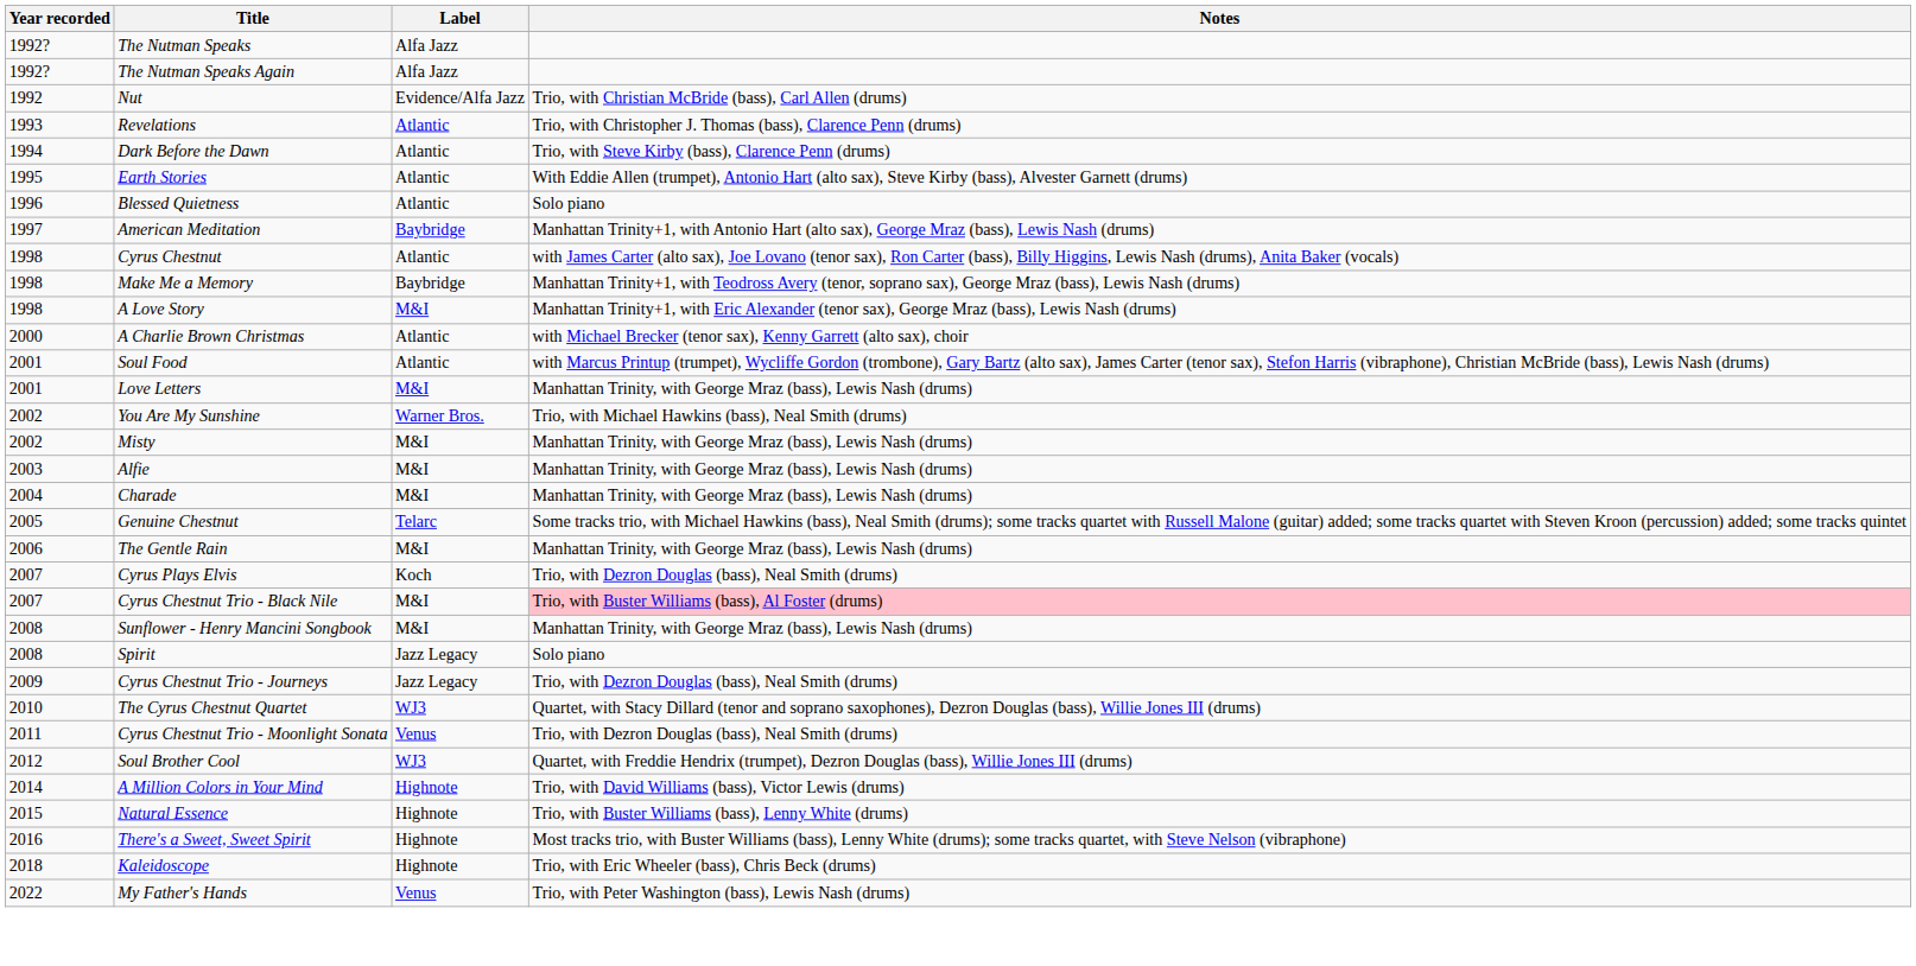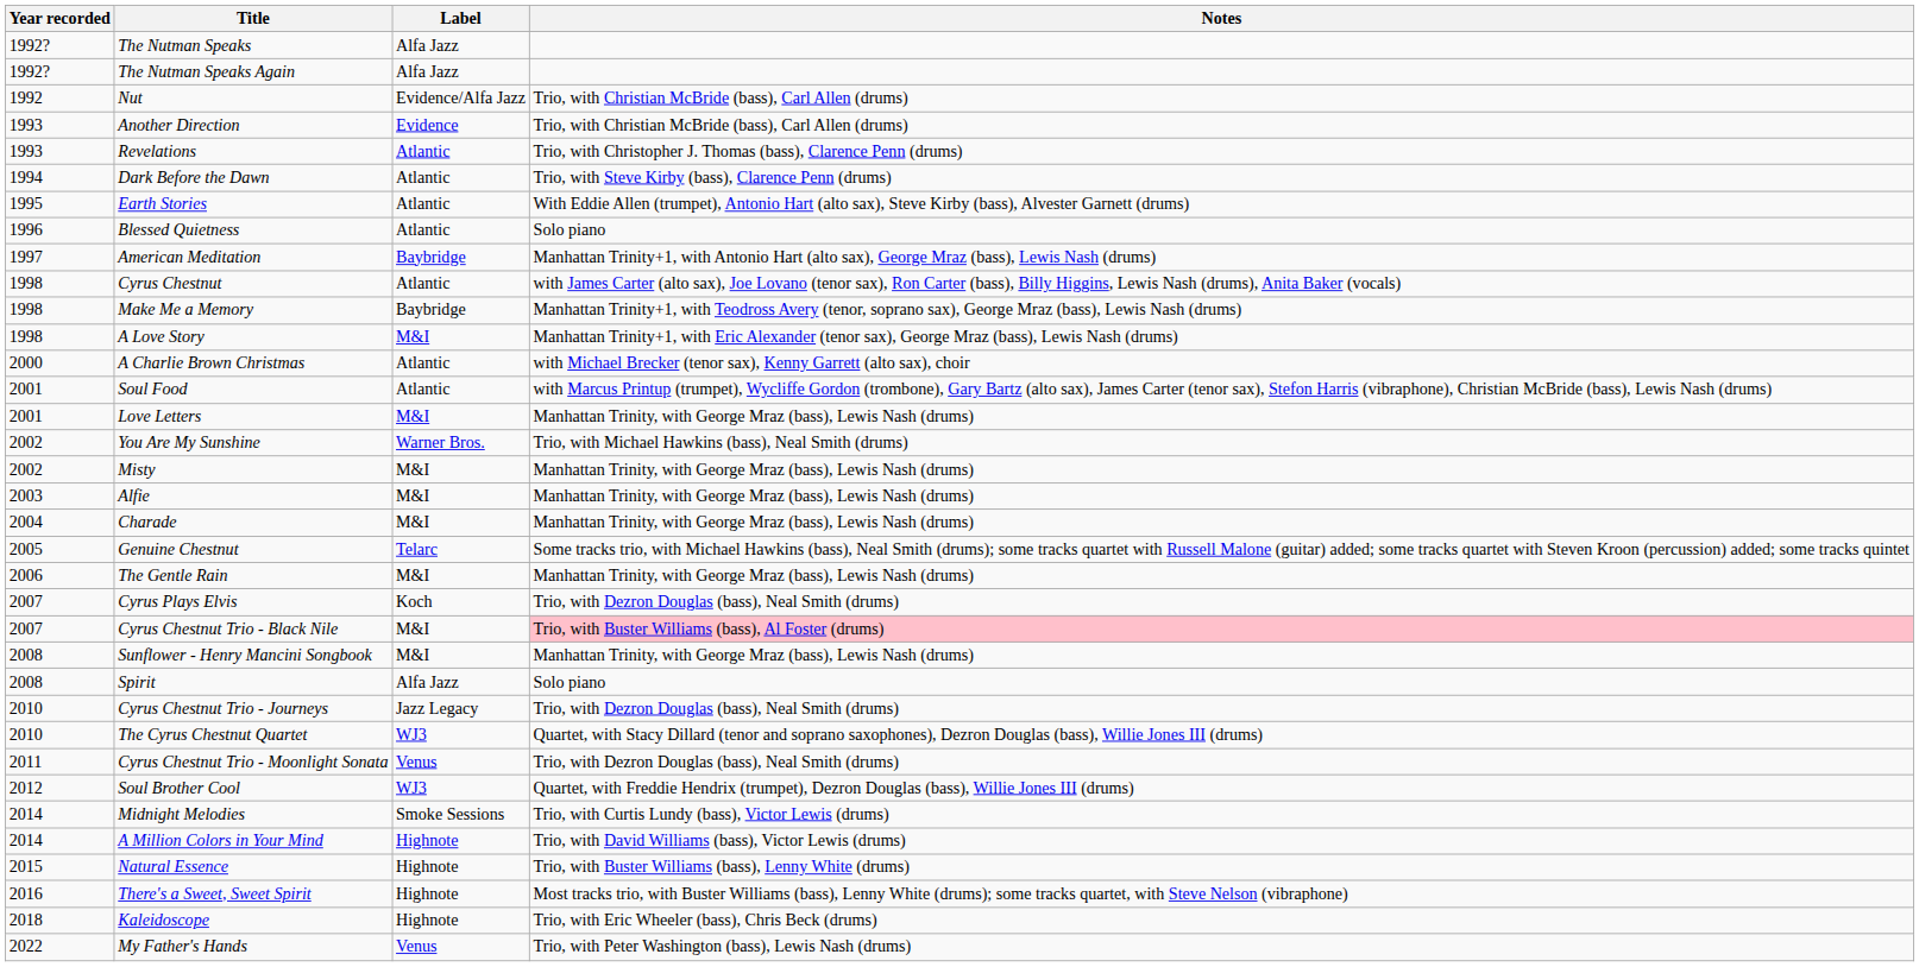+ row: 1993 | Another Direction | Evidence | Trio, with Christian McBride (bass), Carl Allen (drums)
Spirit | Label: Jazz Legacy -> Alfa Jazz
Cyrus Chestnut Trio - Journeys | Year recorded: 2009 -> 2010
+ row: 2014 | Midnight Melodies | Smoke Sessions | Trio, with Curtis Lundy (bass), Victor Lewis (drums)
